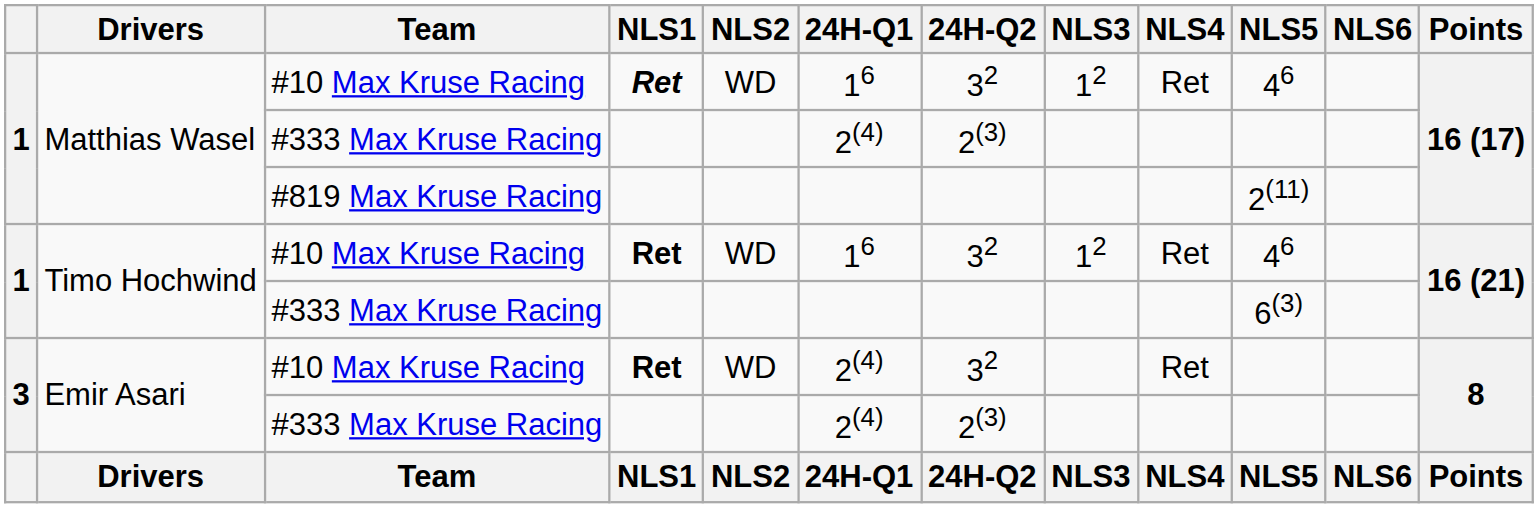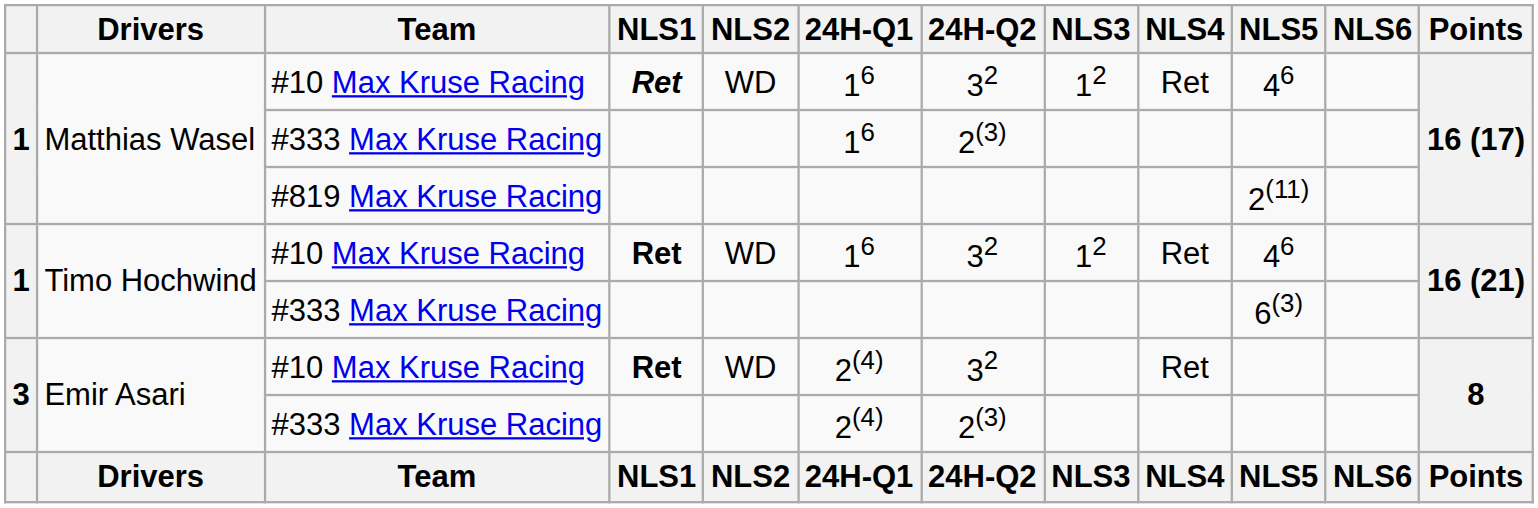Matthias Wasel / #333 Max Kruse Racing | 24H-Q1: 2(4) -> 16
